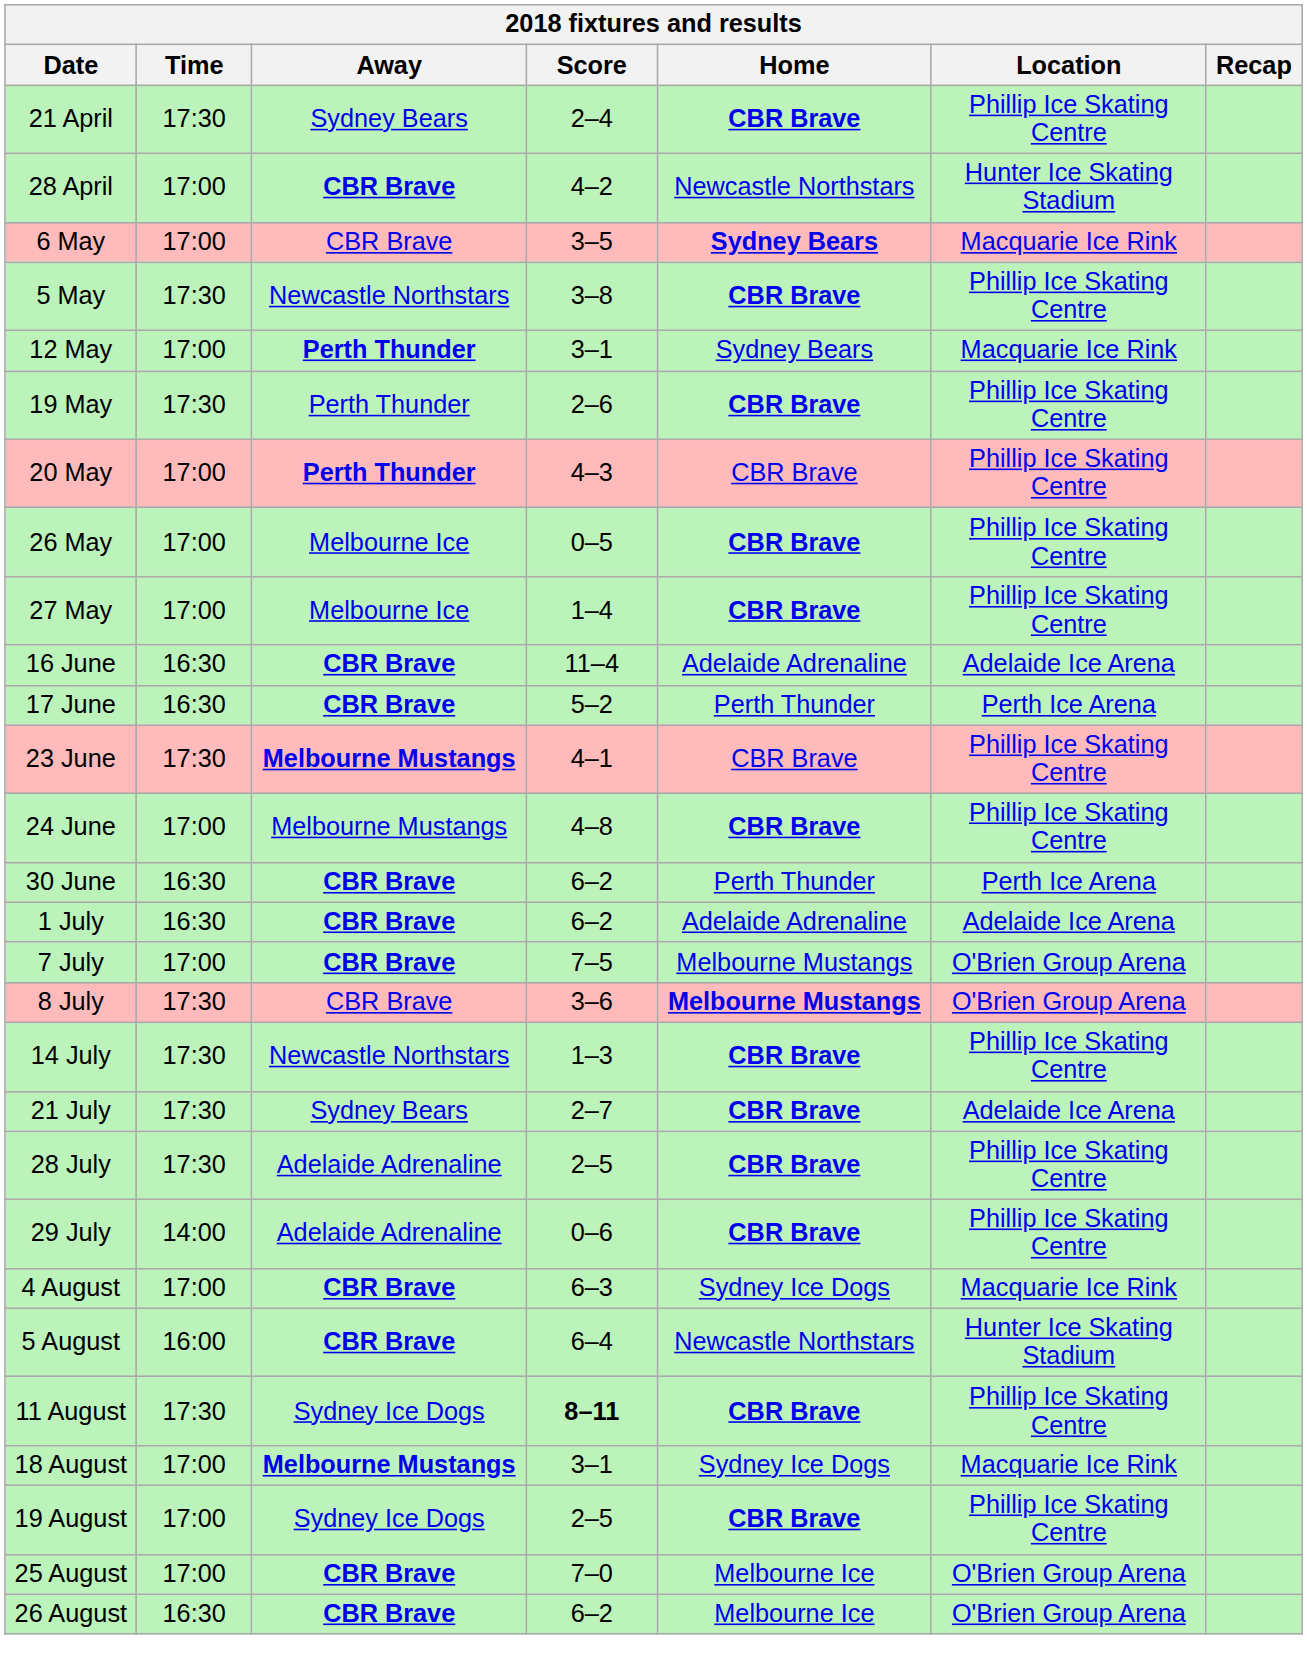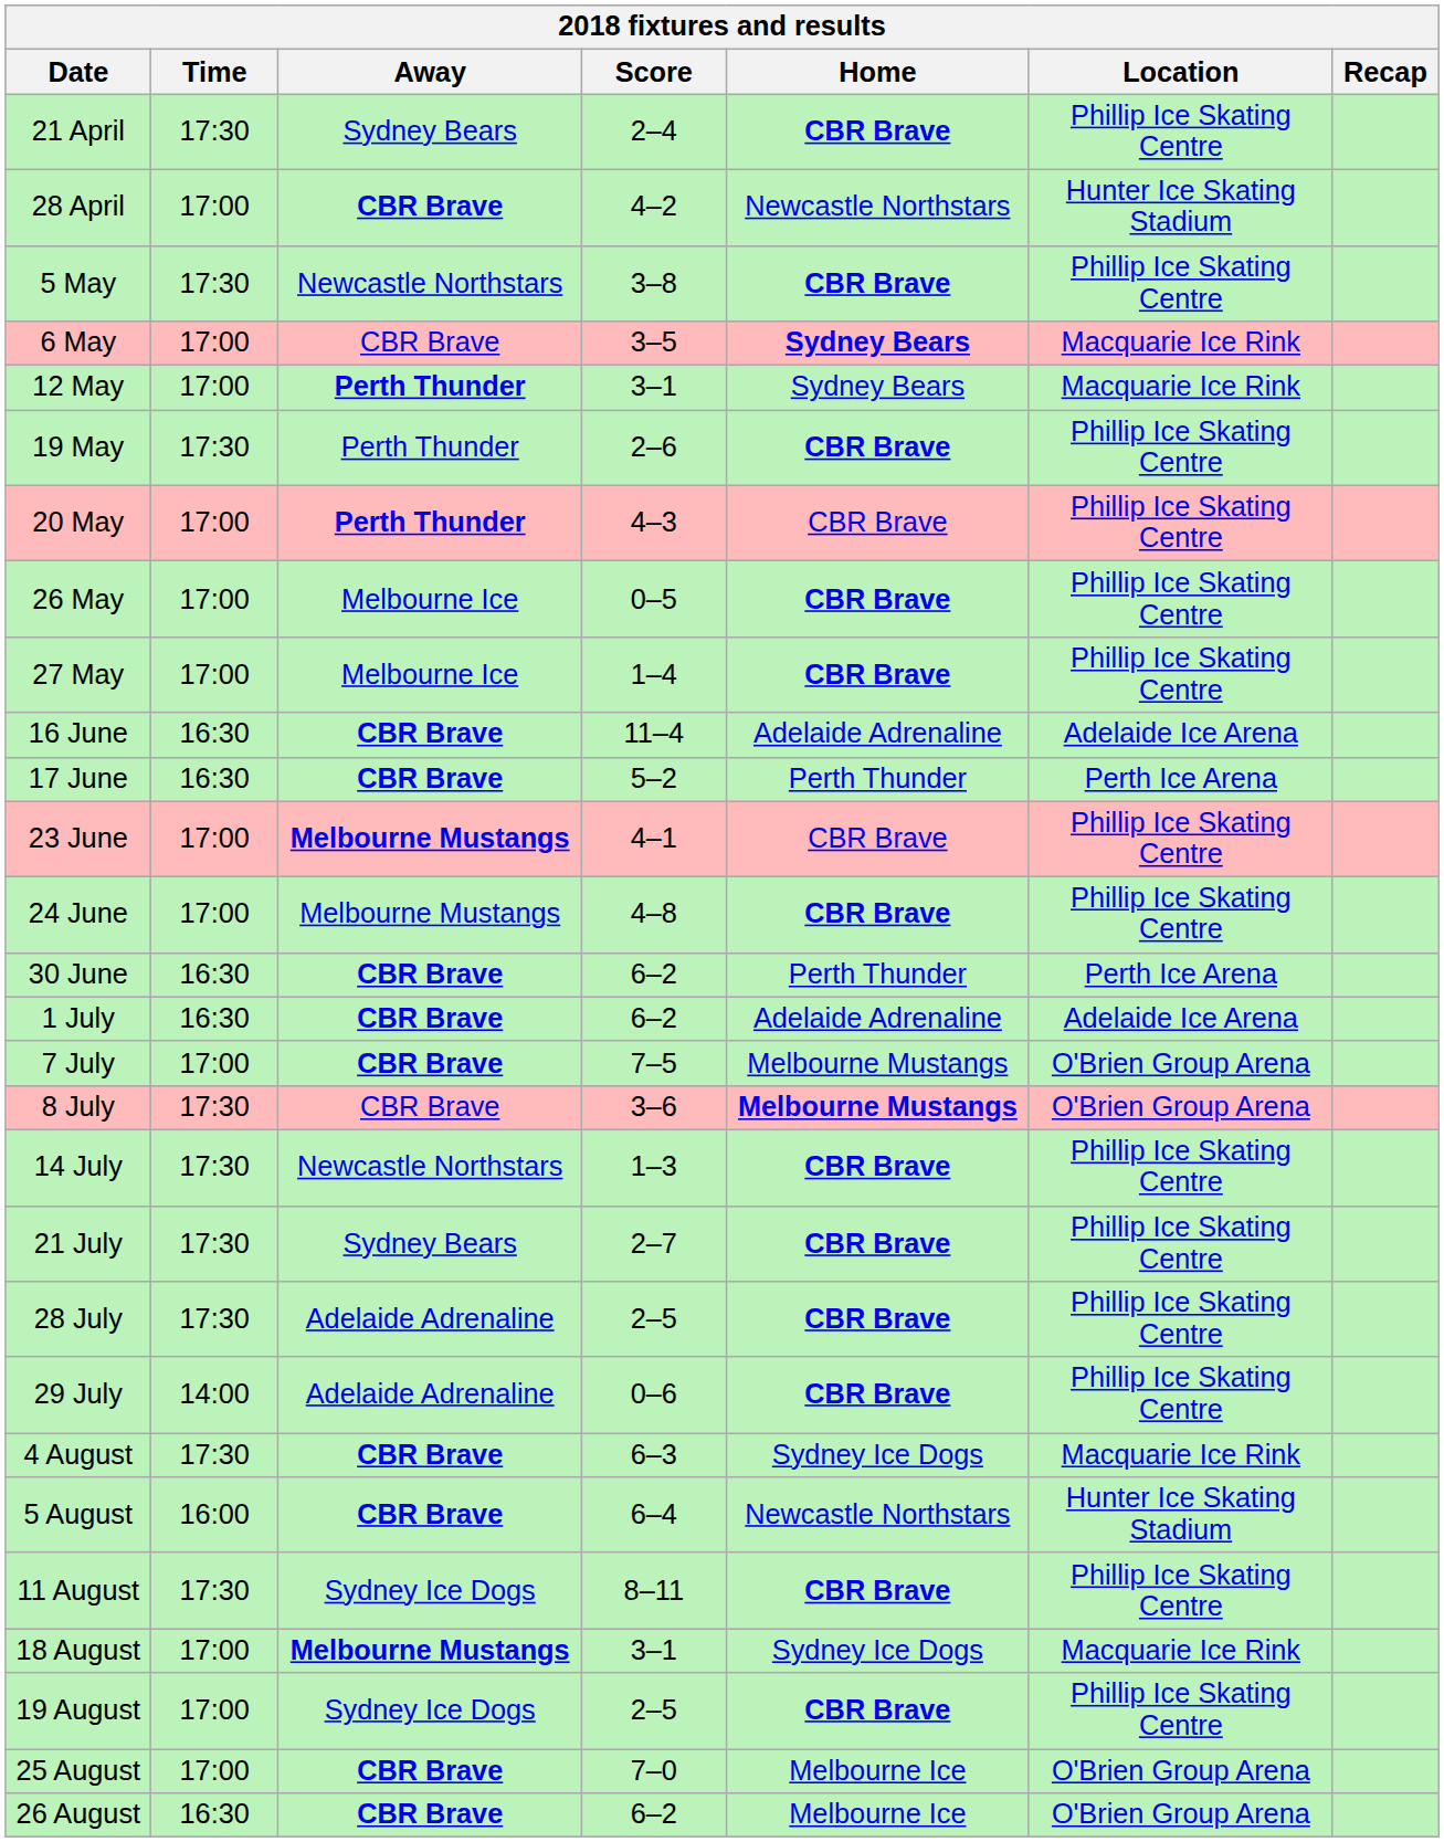rows swapped: 5 May <-> 6 May
23 June | Time: 17:30 -> 17:00
21 July | Location: Adelaide Ice Arena -> Phillip Ice Skating Centre
4 August | Time: 17:00 -> 17:30
11 August | Score: bold -> normal
